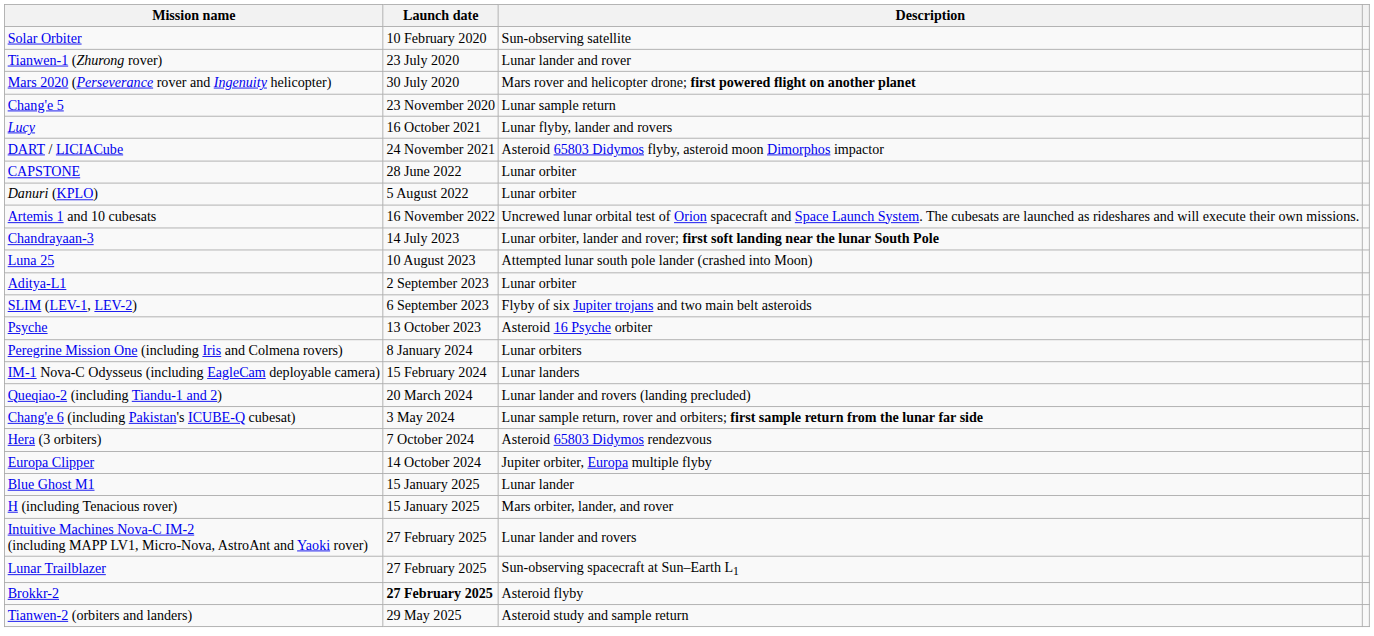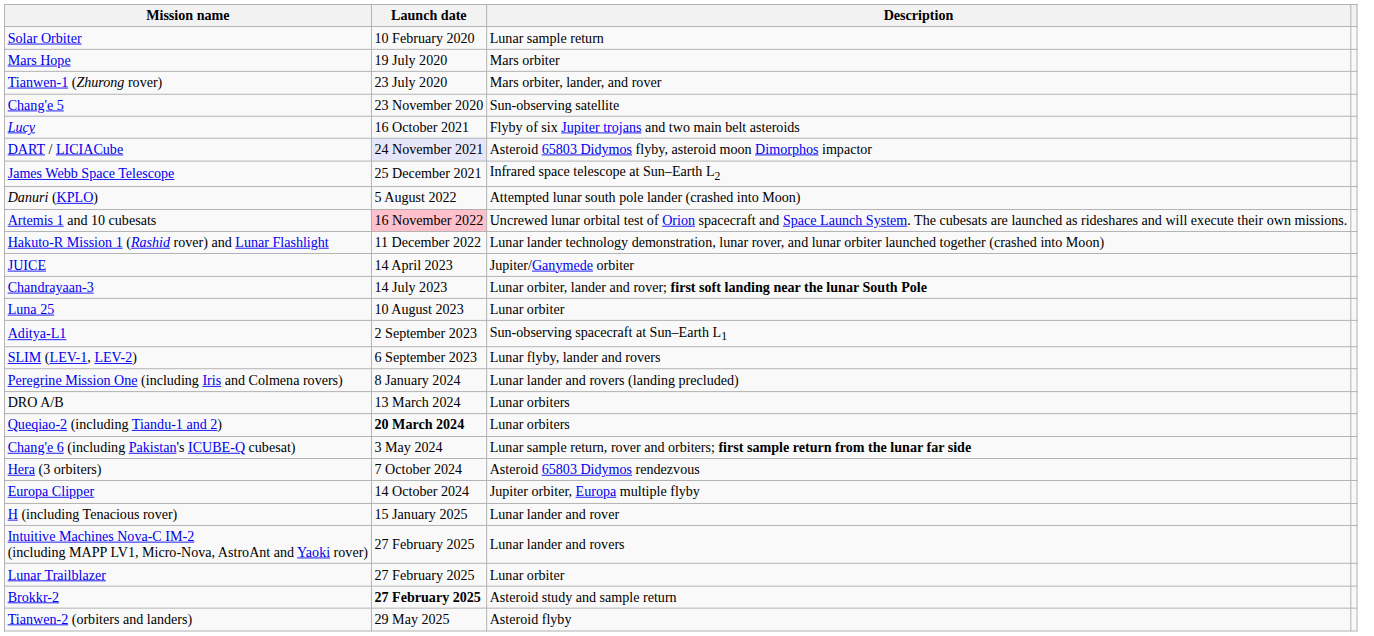Solar Orbiter | Description: Sun-observing satellite -> Lunar sample return
+ row: Mars Hope | 19 July 2020 | Mars orbiter
Tianwen-1 (Zhurong rover) | Description: Lunar lander and rover -> Mars orbiter, lander, and rover
- row: Mars 2020 (Perseverance rover and Ingenuity helicopter) | 30 July 2020 | Mars rover and helicopter drone; first powered flight on another planet
Chang'e 5 | Description: Lunar sample return -> Sun-observing satellite
Lucy | Description: Lunar flyby, lander and rovers -> Flyby of six Jupiter trojans and two main belt asteroids
DART / LICIACube | Launch date: no background -> lavender background
+ row: James Webb Space Telescope | 25 December 2021 | Infrared space telescope at Sun–Earth L2
- row: CAPSTONE | 28 June 2022 | Lunar orbiter
Danuri (KPLO) | Description: Lunar orbiter -> Attempted lunar south pole lander (crashed into Moon)
Artemis 1 and 10 cubesats | Launch date: no background -> pink background
+ row: Hakuto-R Mission 1 (Rashid rover) and Lunar Flashlight | 11 December 2022 | Lunar lander technology demonstration, lunar rover, and lunar orbiter launched together (crashed into Moon)
+ row: JUICE | 14 April 2023 | Jupiter/Ganymede orbiter
Luna 25 | Description: Attempted lunar south pole lander (crashed into Moon) -> Lunar orbiter
Aditya-L1 | Description: Lunar orbiter -> Sun-observing spacecraft at Sun–Earth L1
SLIM (LEV-1, LEV-2) | Description: Flyby of six Jupiter trojans and two main belt asteroids -> Lunar flyby, lander and rovers
- row: Psyche | 13 October 2023 | Asteroid 16 Psyche orbiter
Peregrine Mission One (including Iris and Colmena rovers) | Description: Lunar orbiters -> Lunar lander and rovers (landing precluded)
- row: IM-1 Nova-C Odysseus (including EagleCam deployable camera) | 15 February 2024 | Lunar landers
+ row: DRO A/B | 13 March 2024 | Lunar orbiters
Queqiao-2 (including Tiandu-1 and 2) | Launch date: normal -> bold
Queqiao-2 (including Tiandu-1 and 2) | Description: Lunar lander and rovers (landing precluded) -> Lunar orbiters
- row: Blue Ghost M1 | 15 January 2025 | Lunar lander
H (including Tenacious rover) | Description: Mars orbiter, lander, and rover -> Lunar lander and rover
Lunar Trailblazer | Description: Sun-observing spacecraft at Sun–Earth L1 -> Lunar orbiter
Brokkr-2 | Description: Asteroid flyby -> Asteroid study and sample return
Tianwen-2 (orbiters and landers) | Description: Asteroid study and sample return -> Asteroid flyby
